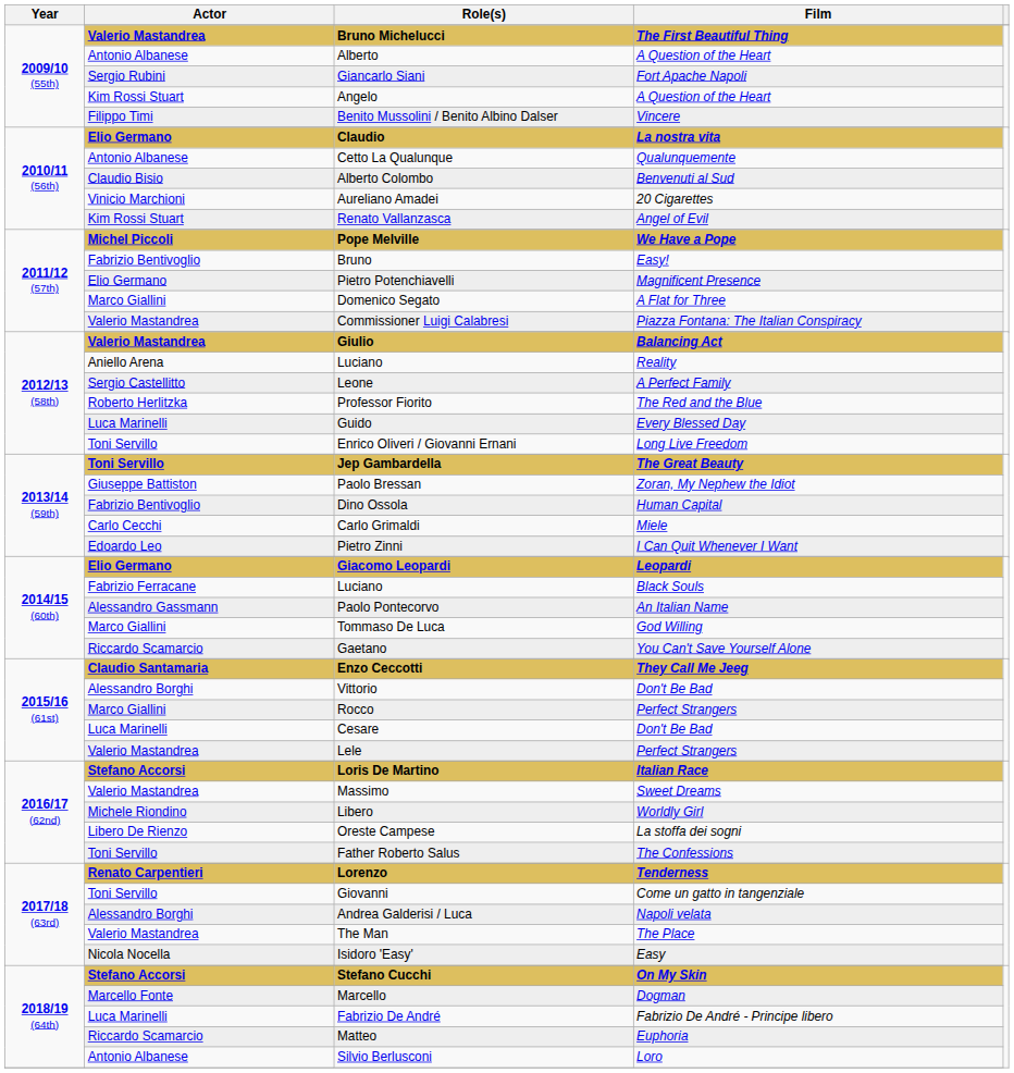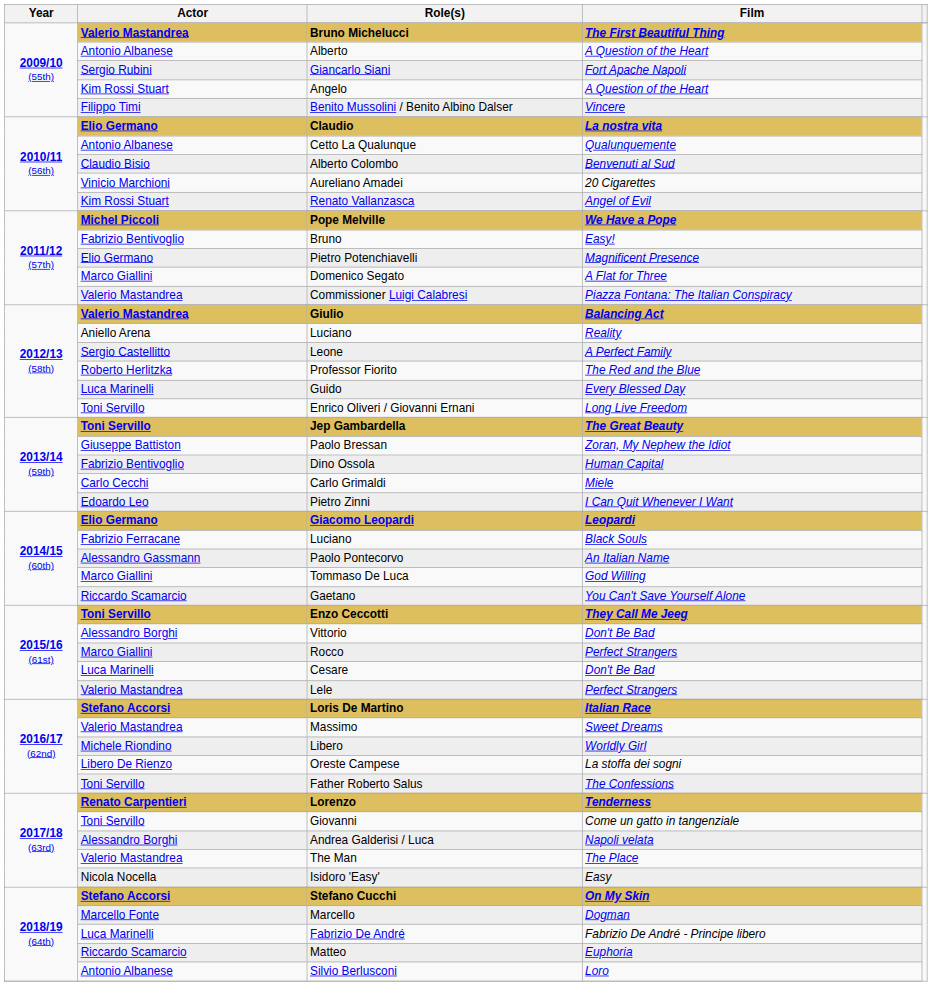Enzo Ceccotti | Actor: Claudio Santamaria -> Toni Servillo
